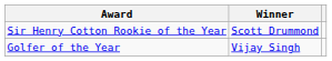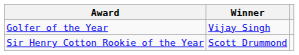rows swapped: Golfer of the Year <-> Sir Henry Cotton Rookie of the Year
